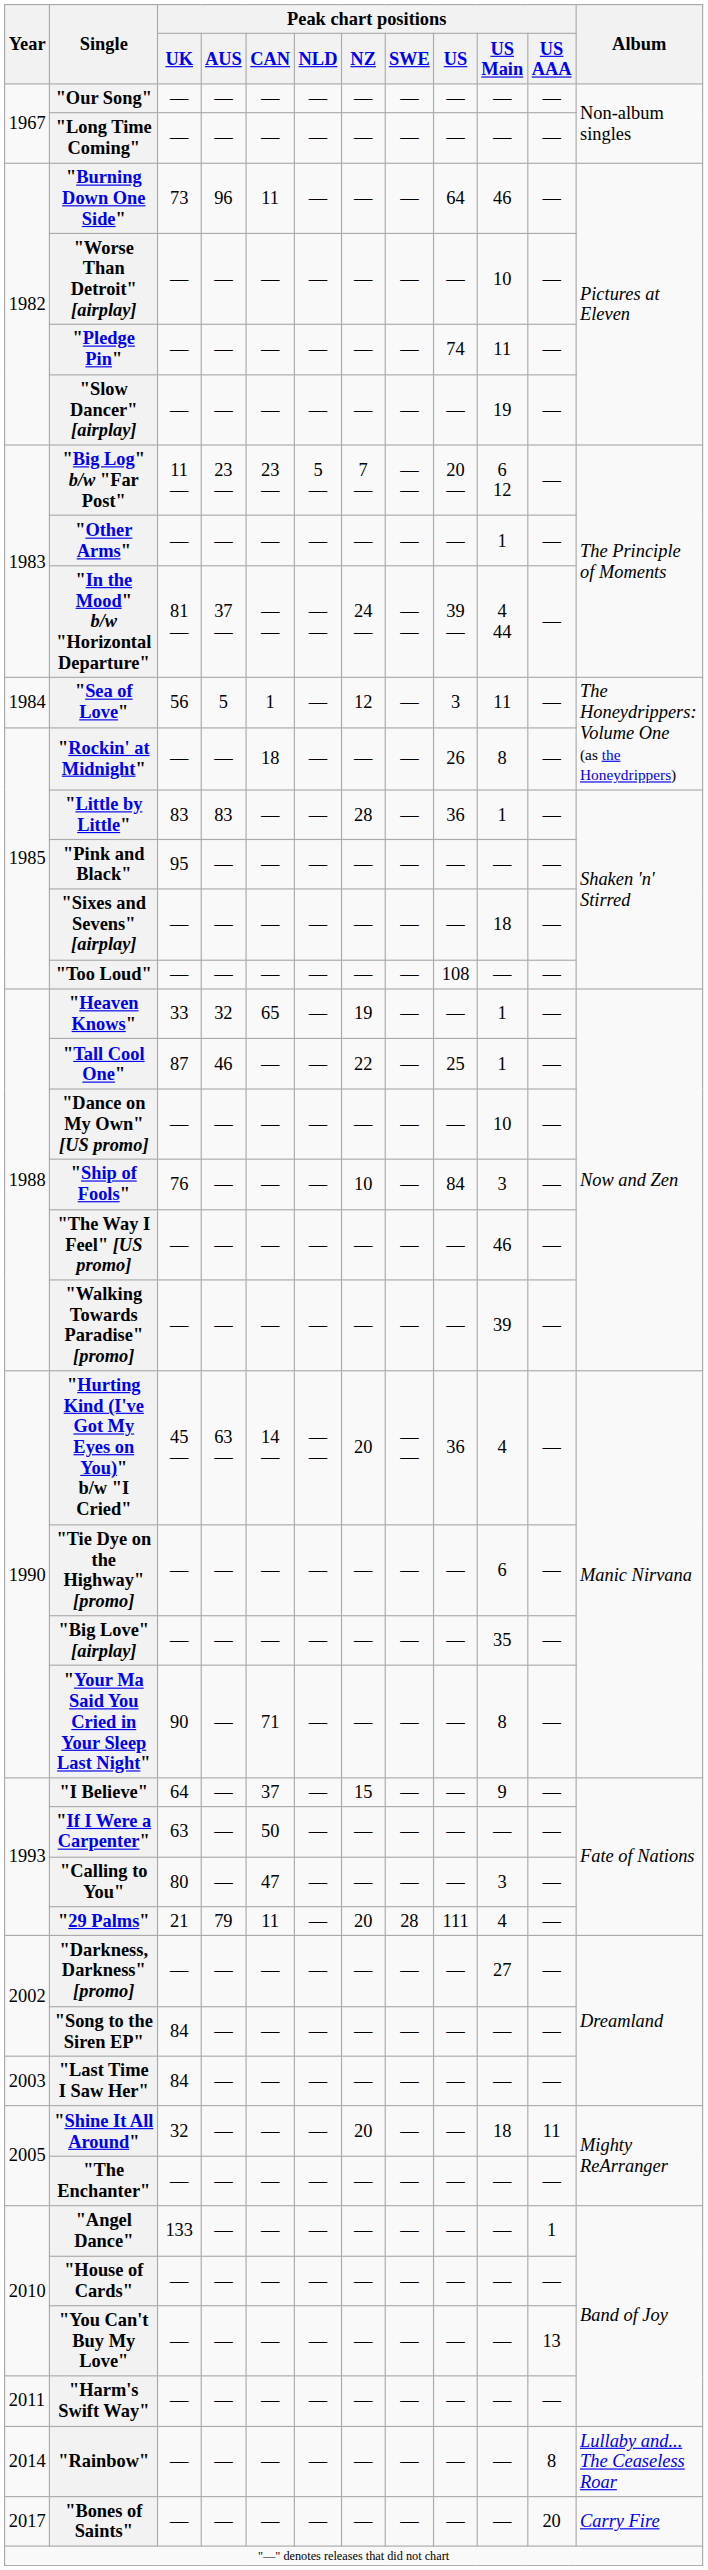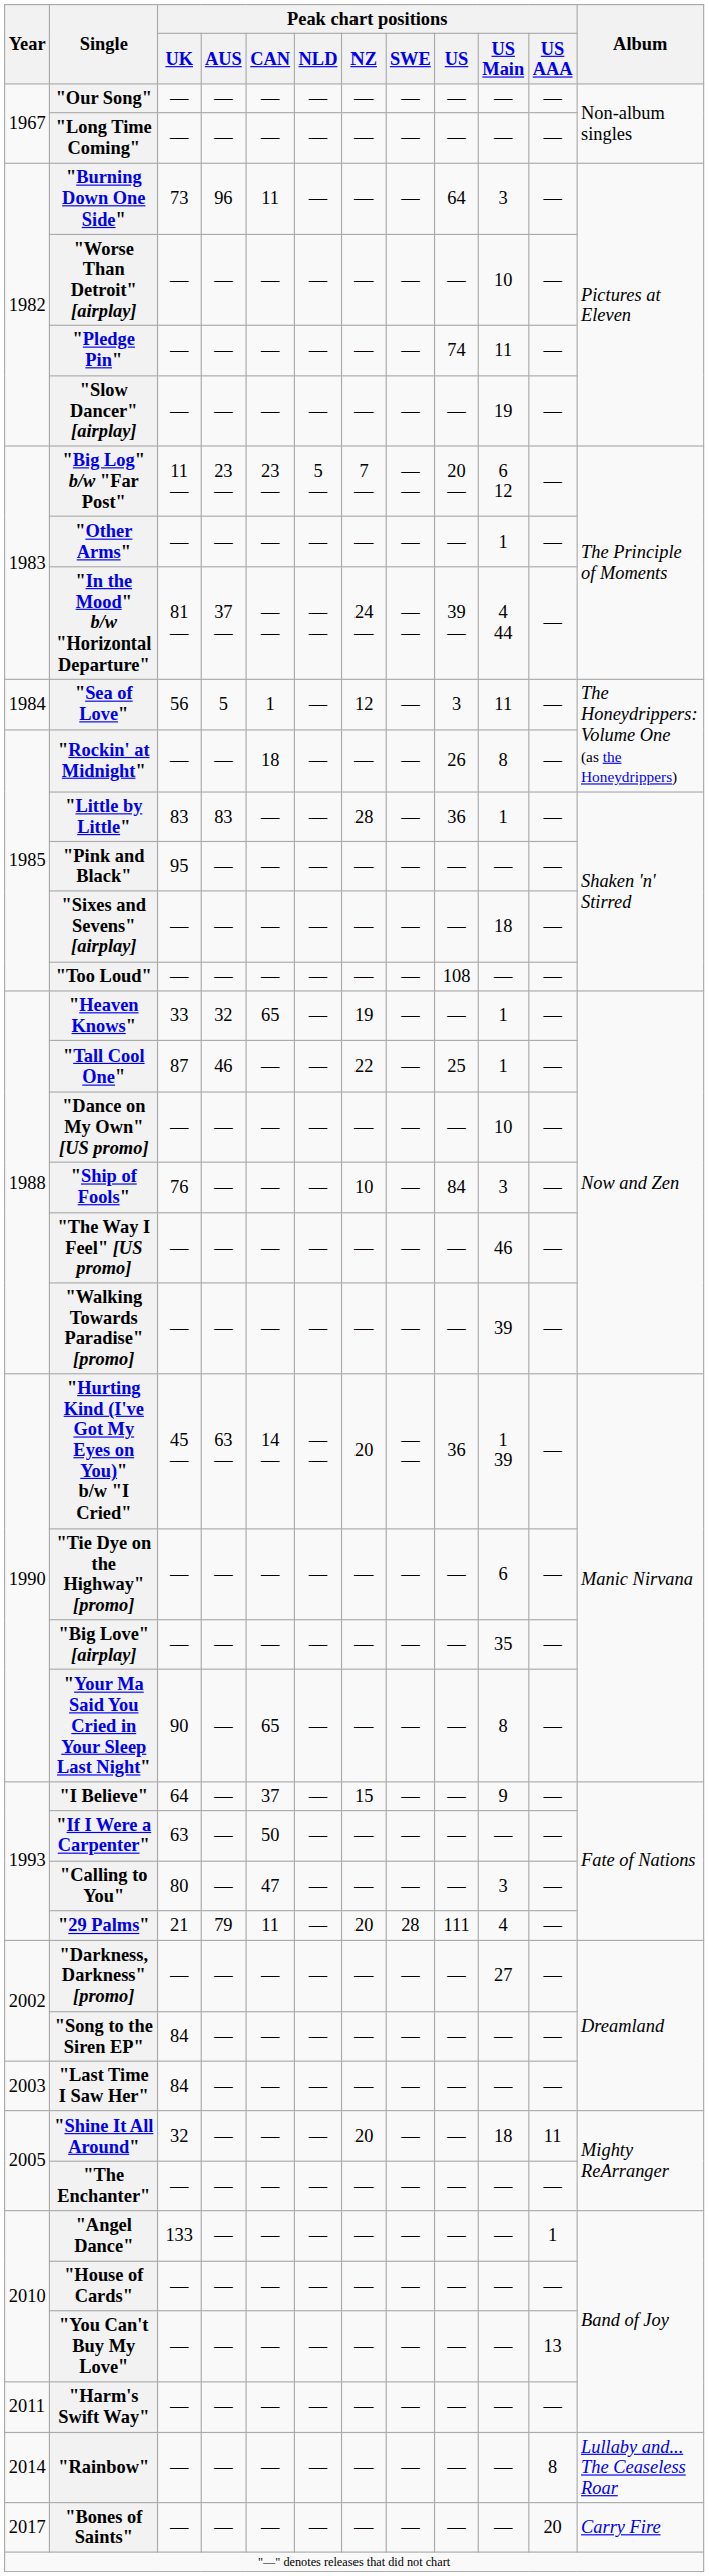"Burning Down One Side" | Peak chart positions / US Main: 46 -> 3
"Hurting Kind (I've Got My Eyes on You)" b/w "I Cried" | Peak chart positions / US Main: 4 -> 1 39
"Your Ma Said You Cried in Your Sleep Last Night" | Peak chart positions / CAN: 71 -> 65
